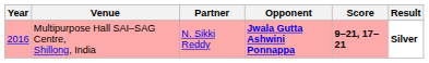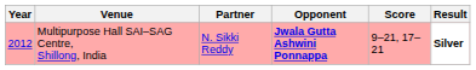Multipurpose Hall SAI–SAG Centre, Shillong, India | Year: 2016 -> 2012
Multipurpose Hall SAI–SAG Centre, Shillong, India | Score: bold -> normal
